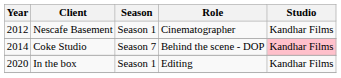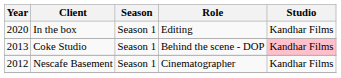rows swapped: Nescafe Basement <-> In the box
Coke Studio | Year: 2014 -> 2013
Coke Studio | Season: Season 7 -> Season 1
